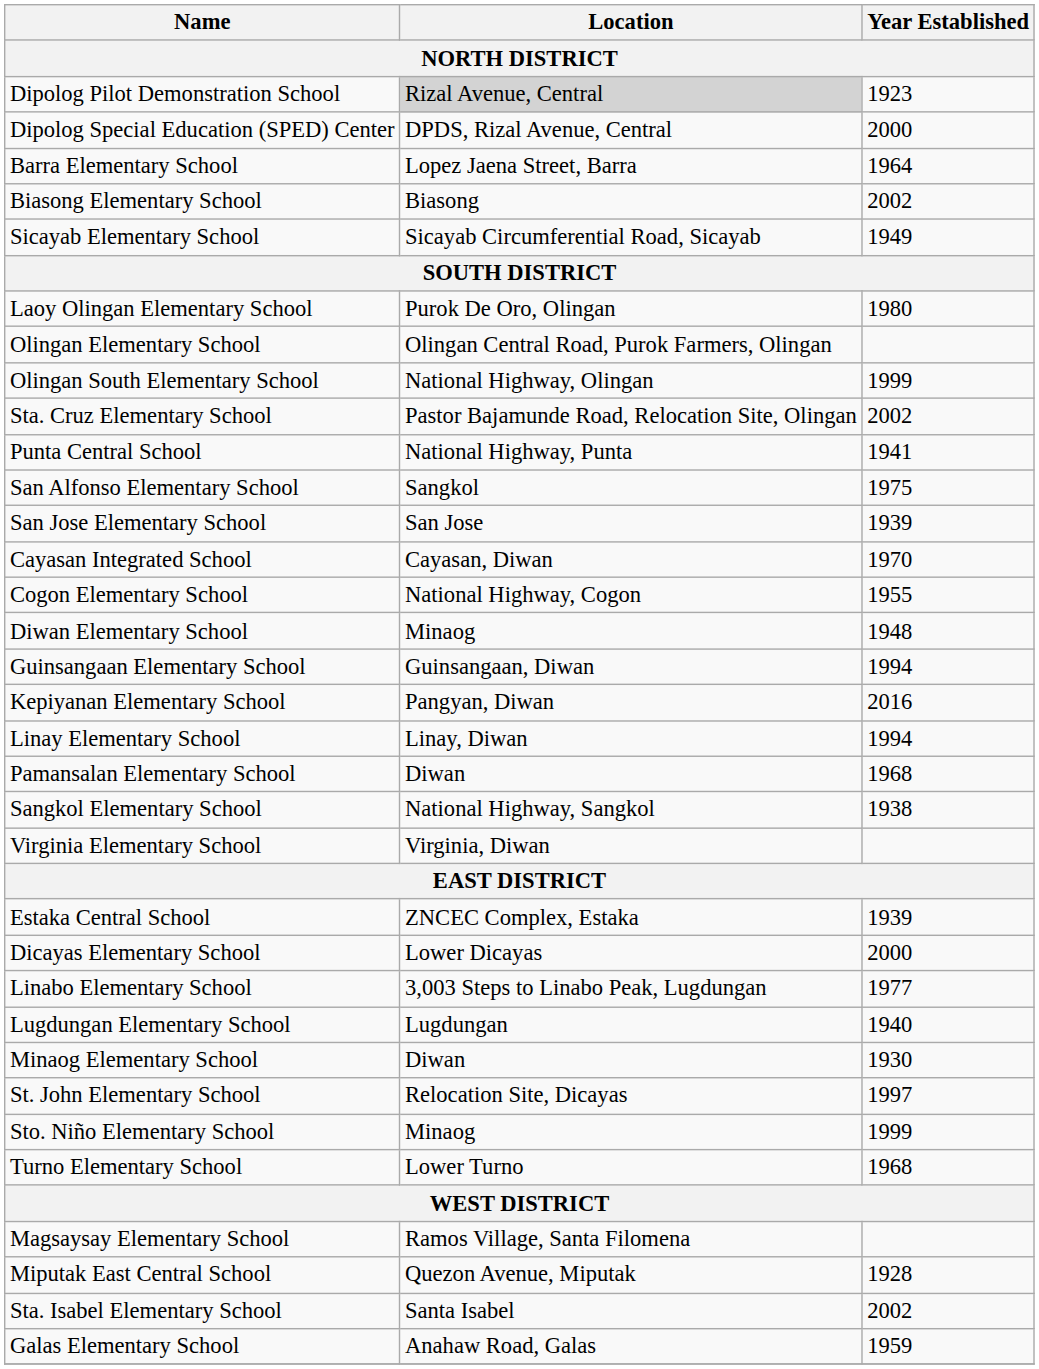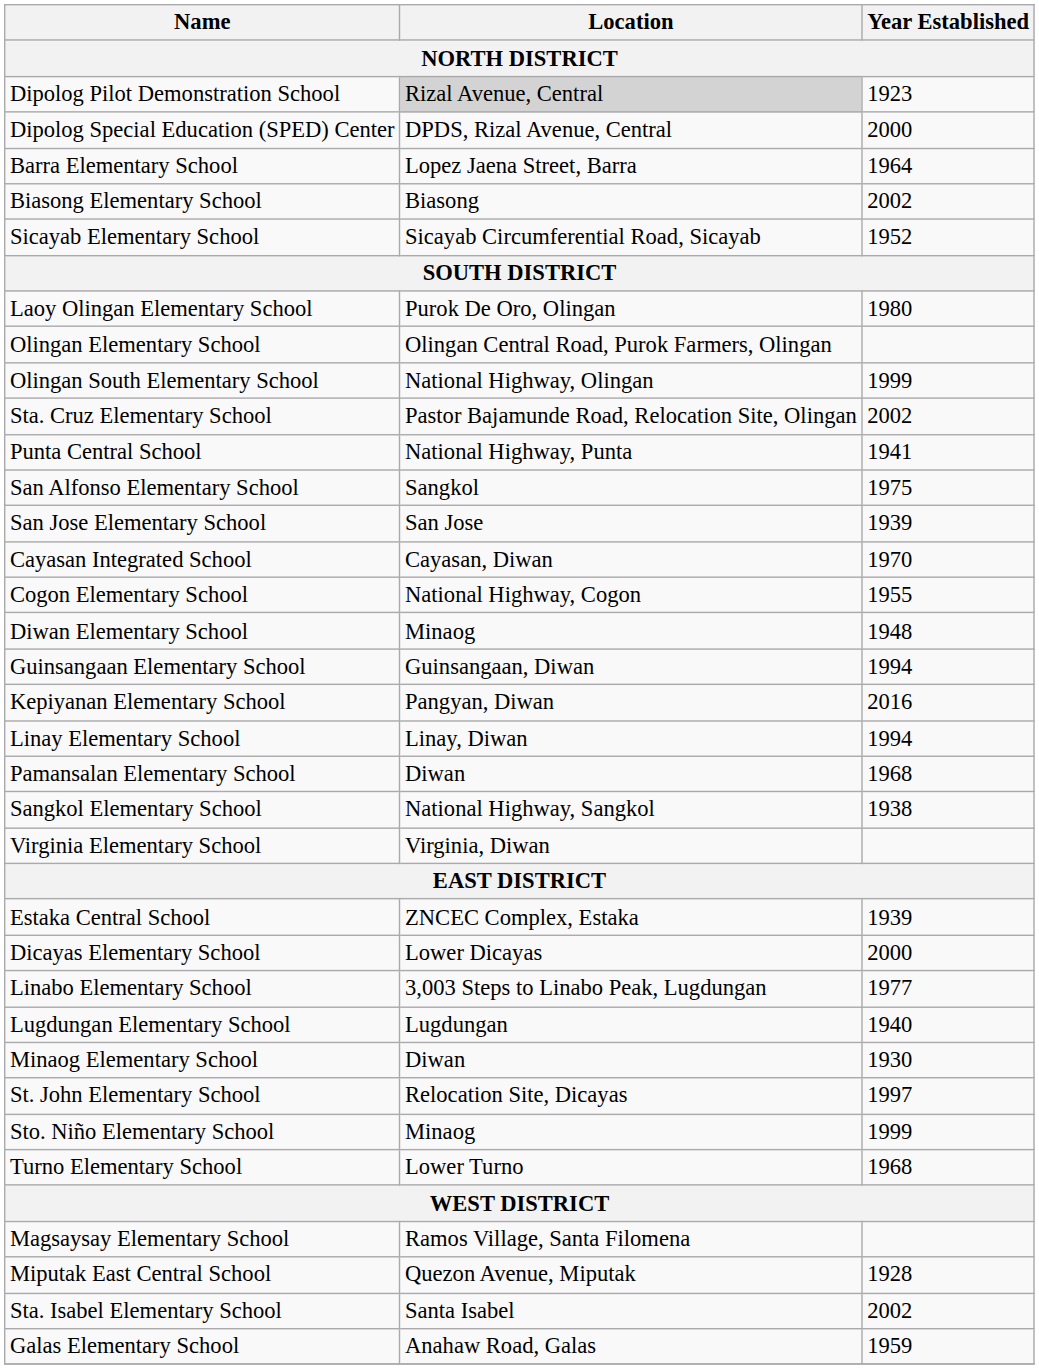Sicayab Elementary School | Year Established: 1949 -> 1952
